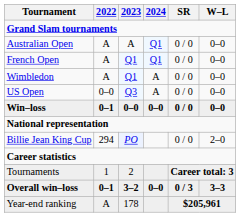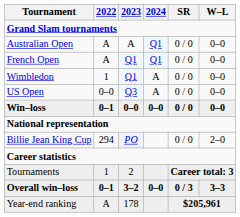Wimbledon | 2022: A -> 1
